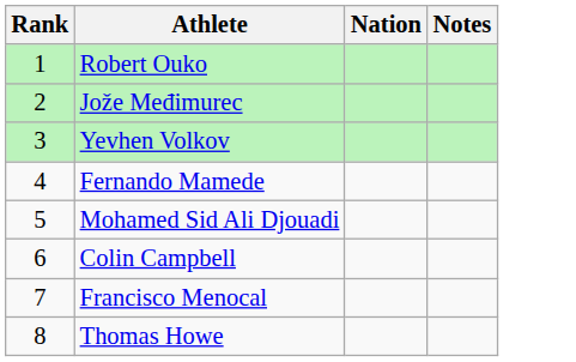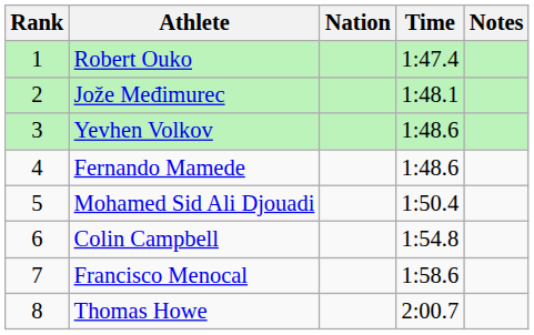+ column: Time | 1:47.4 | 1:48.1 | 1:48.6 | 1:48.6 | 1:50.4 | 1:54.8 | 1:58.6 | 2:00.7
